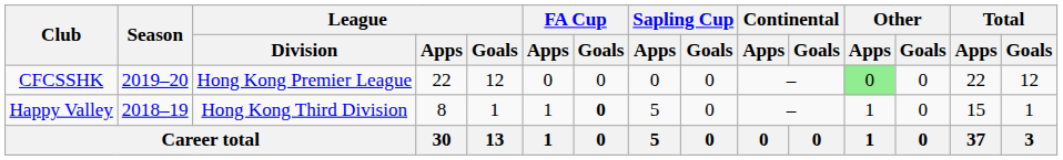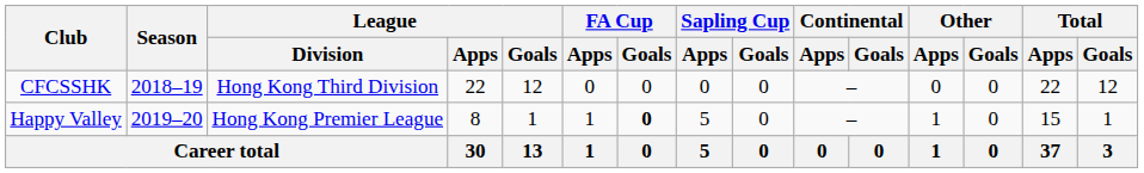CFCSSHK | Season: 2019–20 -> 2018–19
CFCSSHK | League / Division: Hong Kong Premier League -> Hong Kong Third Division
CFCSSHK | Other / Apps: lightgreen background -> no background
Happy Valley | Season: 2018–19 -> 2019–20
Happy Valley | League / Division: Hong Kong Third Division -> Hong Kong Premier League
